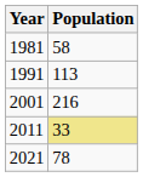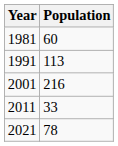1981 | Population: 58 -> 60
2011 | Population: khaki background -> no background
